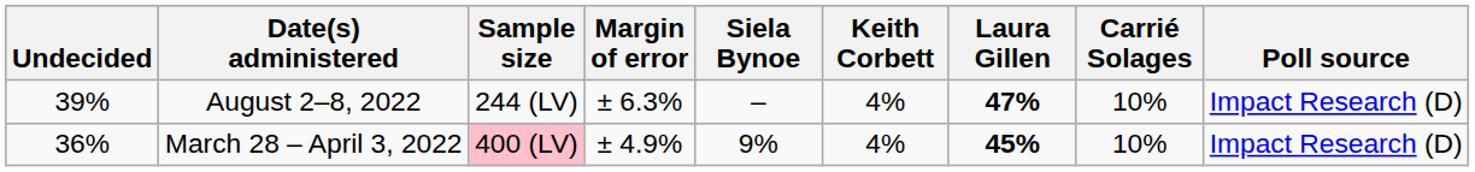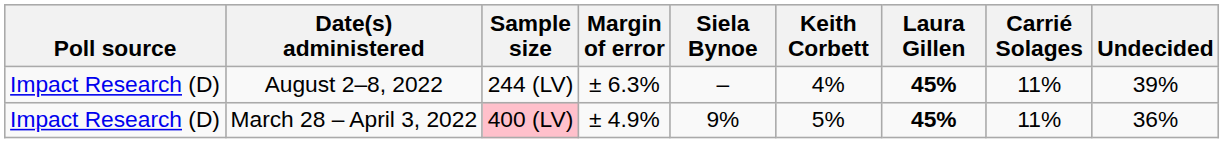columns swapped: Poll source <-> Undecided
August 2–8, 2022 | Laura Gillen: 47% -> 45%
August 2–8, 2022 | Carrié Solages: 10% -> 11%
March 28 – April 3, 2022 | Keith Corbett: 4% -> 5%
March 28 – April 3, 2022 | Carrié Solages: 10% -> 11%
